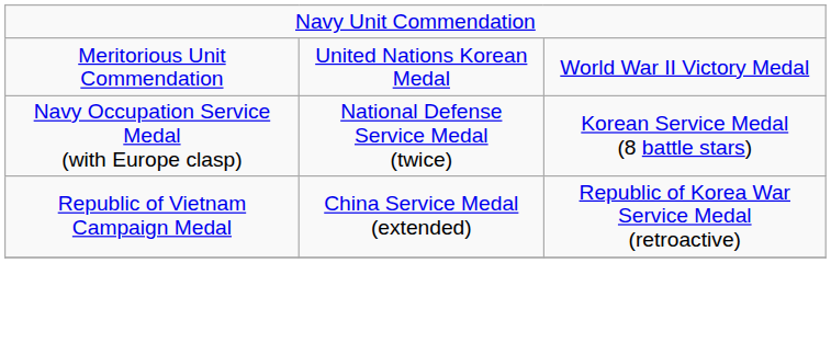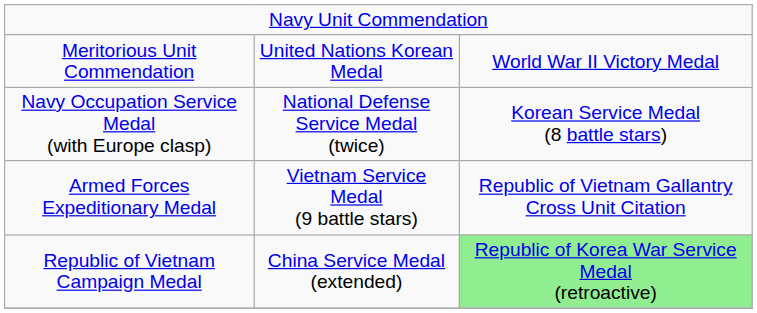+ row: Armed Forces Expeditionary Medal | Vietnam Service Medal (9 battle stars) | Republic of Vietnam Gallantry Cross Unit Citation
Republic of Vietnam Campaign Medal | column 3: no background -> lightgreen background
